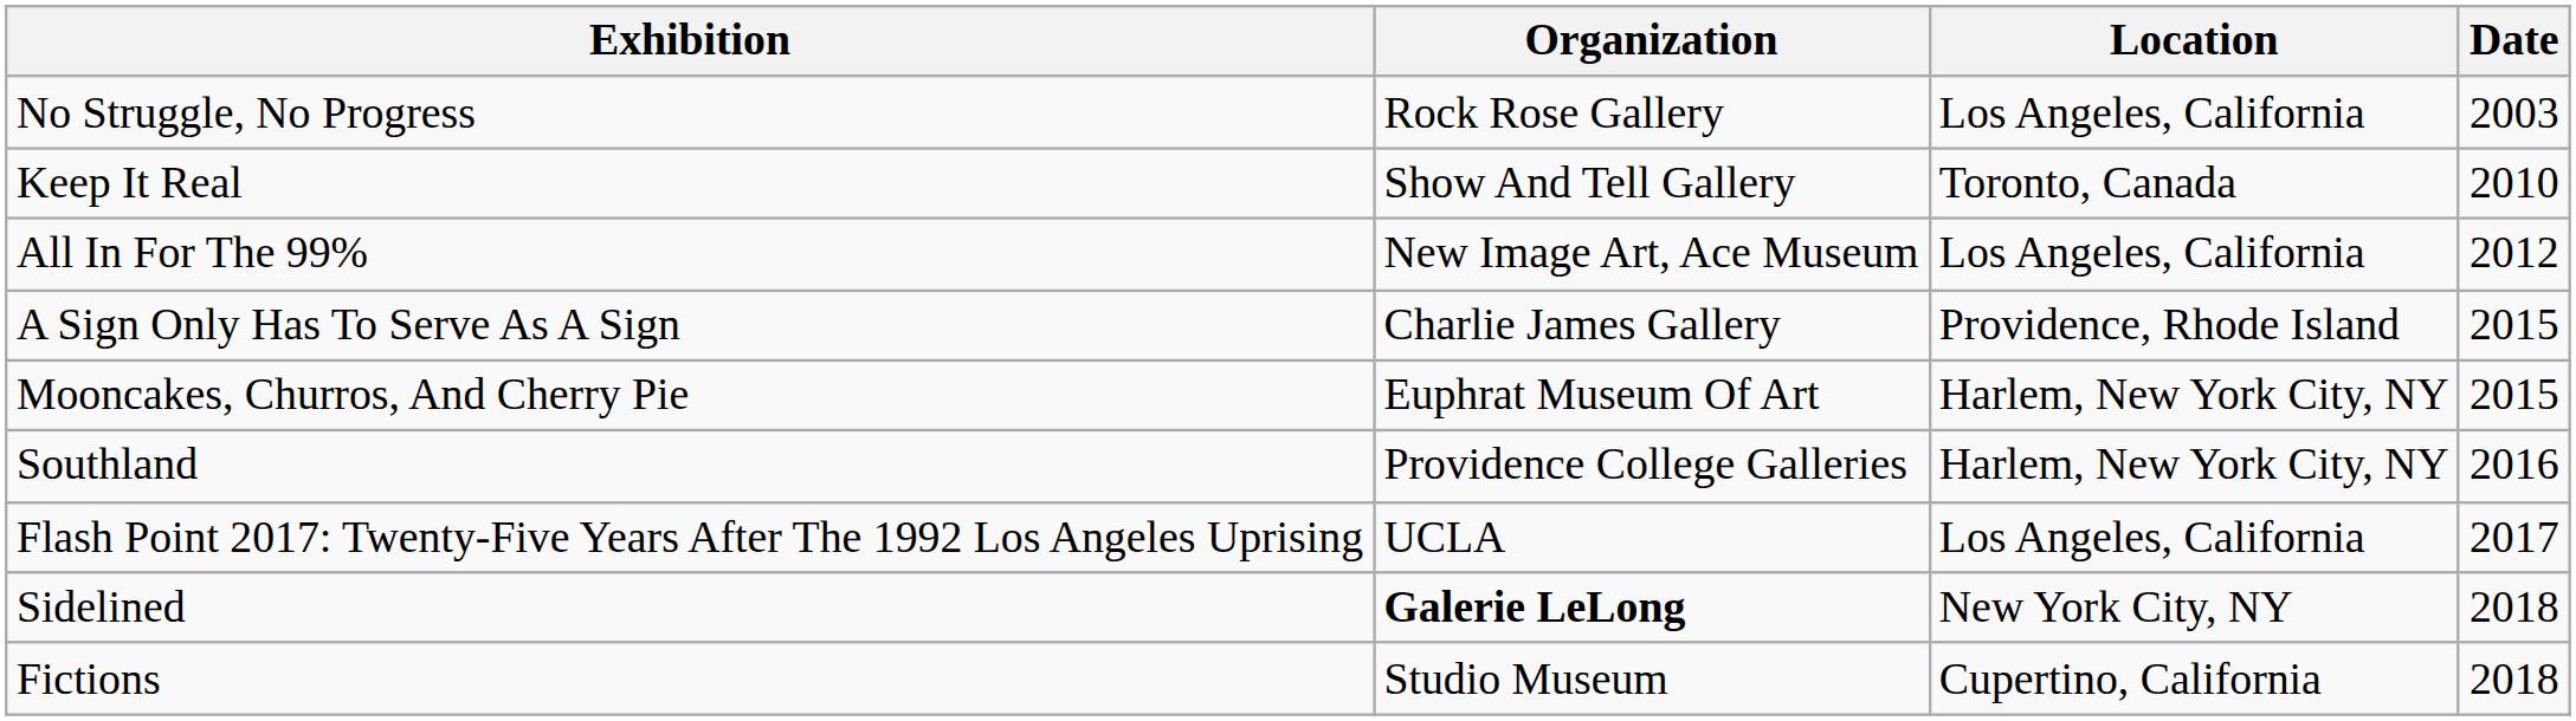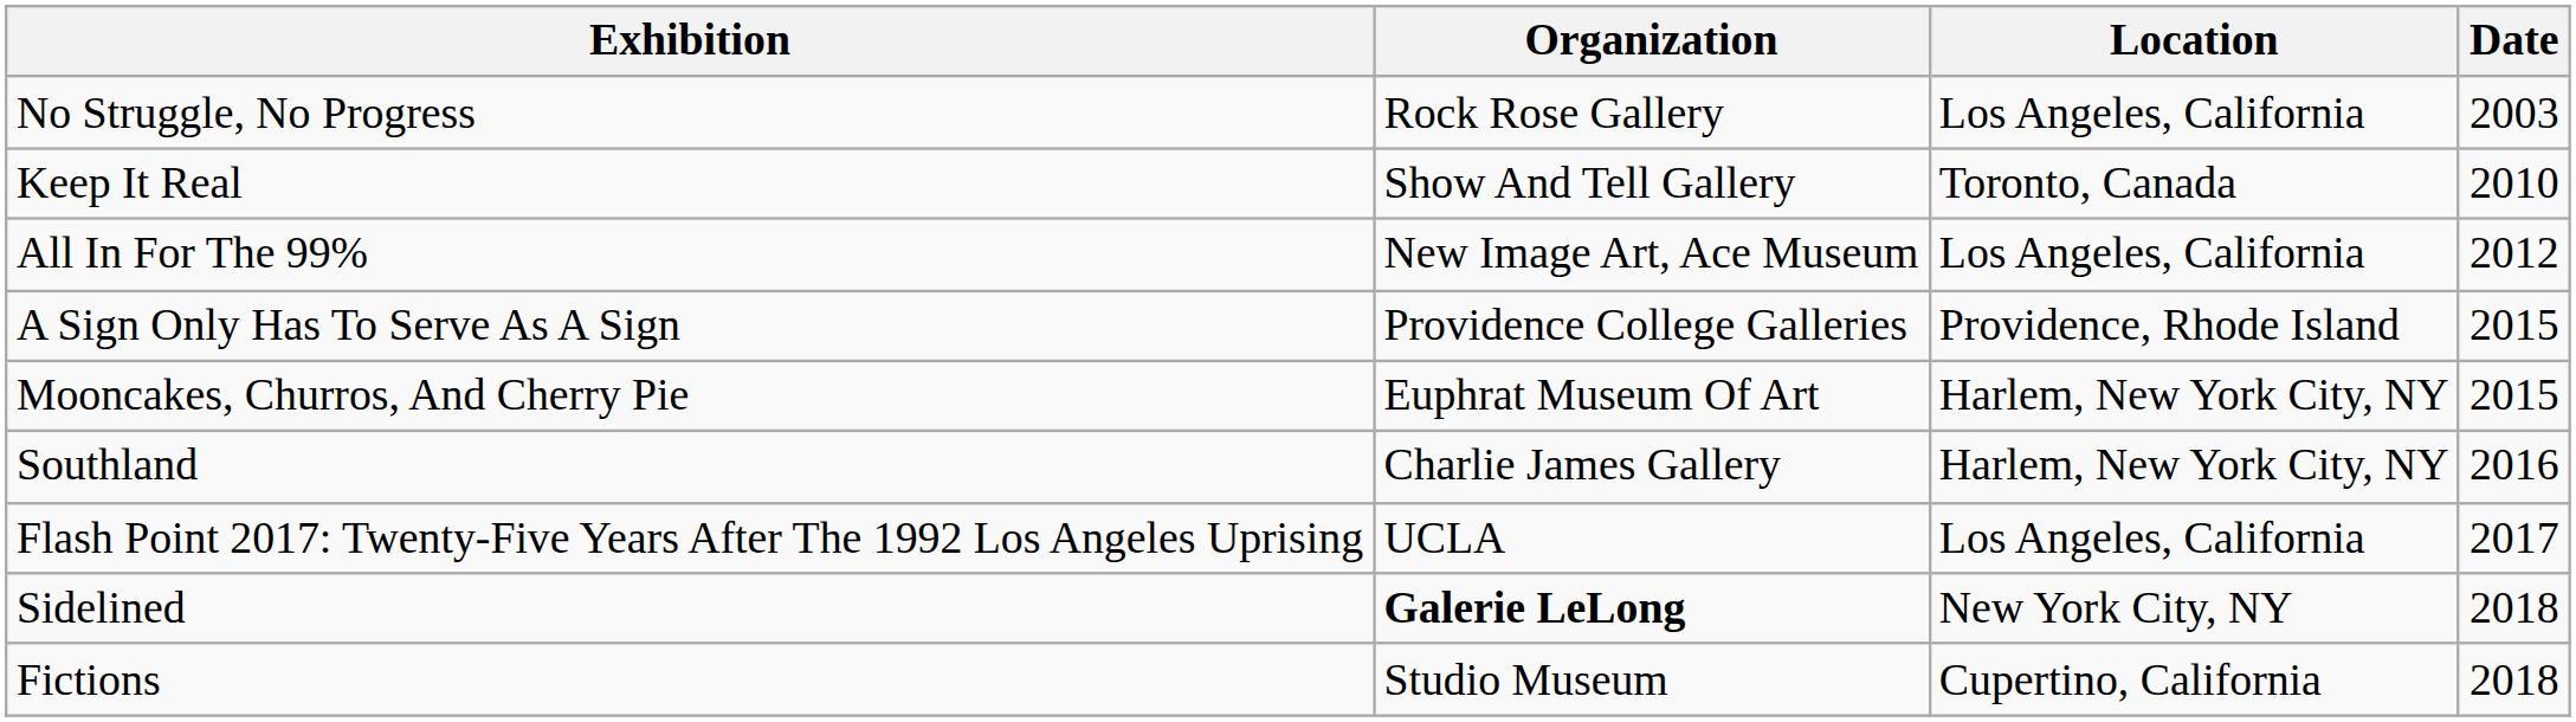A Sign Only Has To Serve As A Sign | Organization: Charlie James Gallery -> Providence College Galleries
Southland | Organization: Providence College Galleries -> Charlie James Gallery
